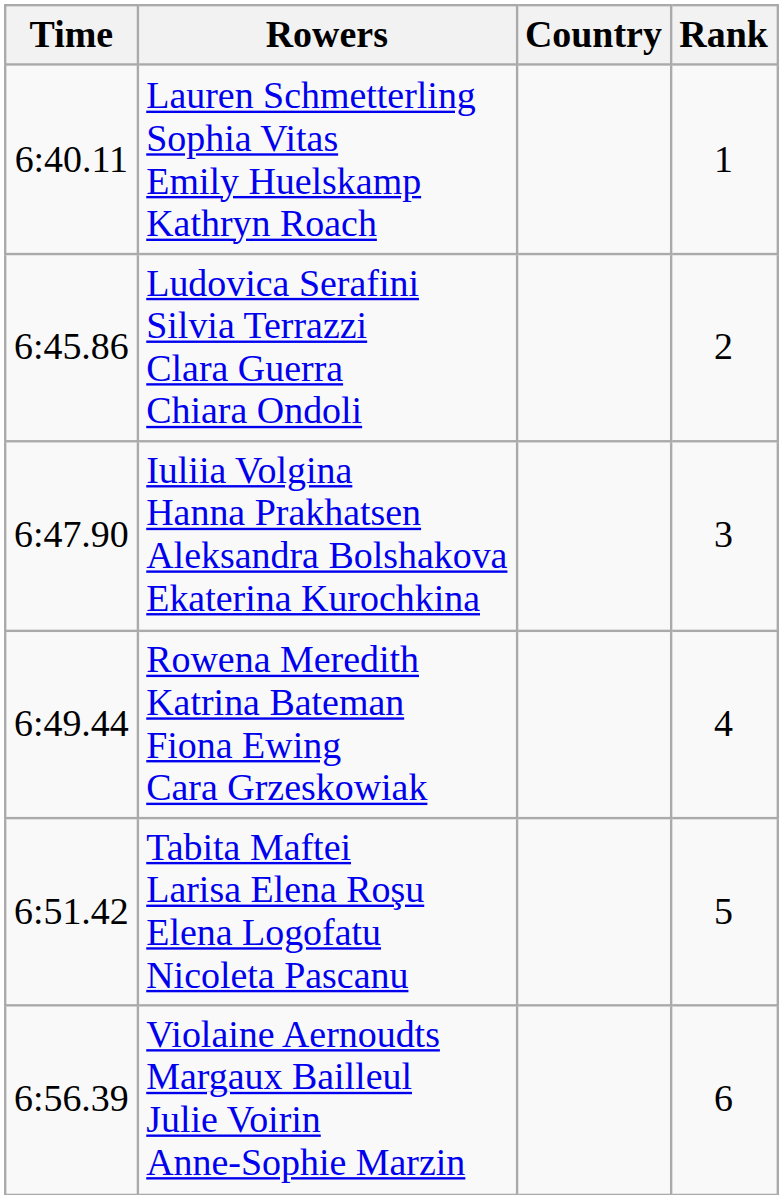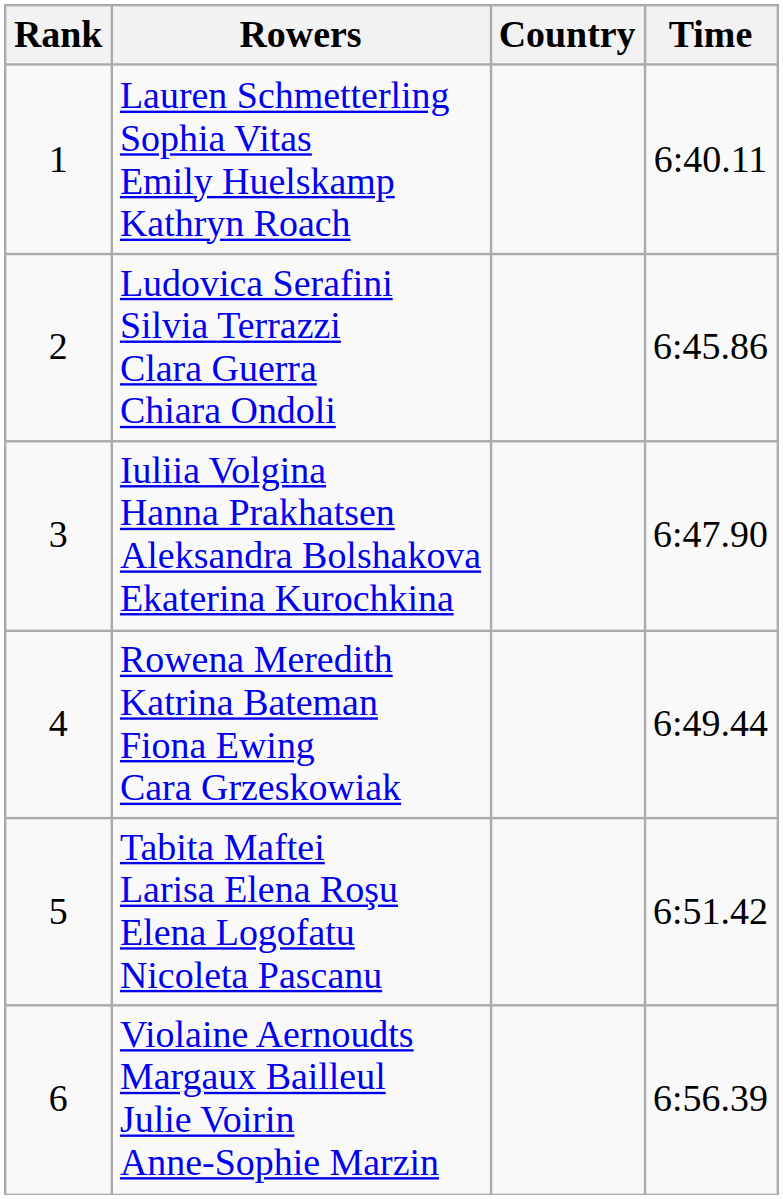columns swapped: Rank <-> Time
